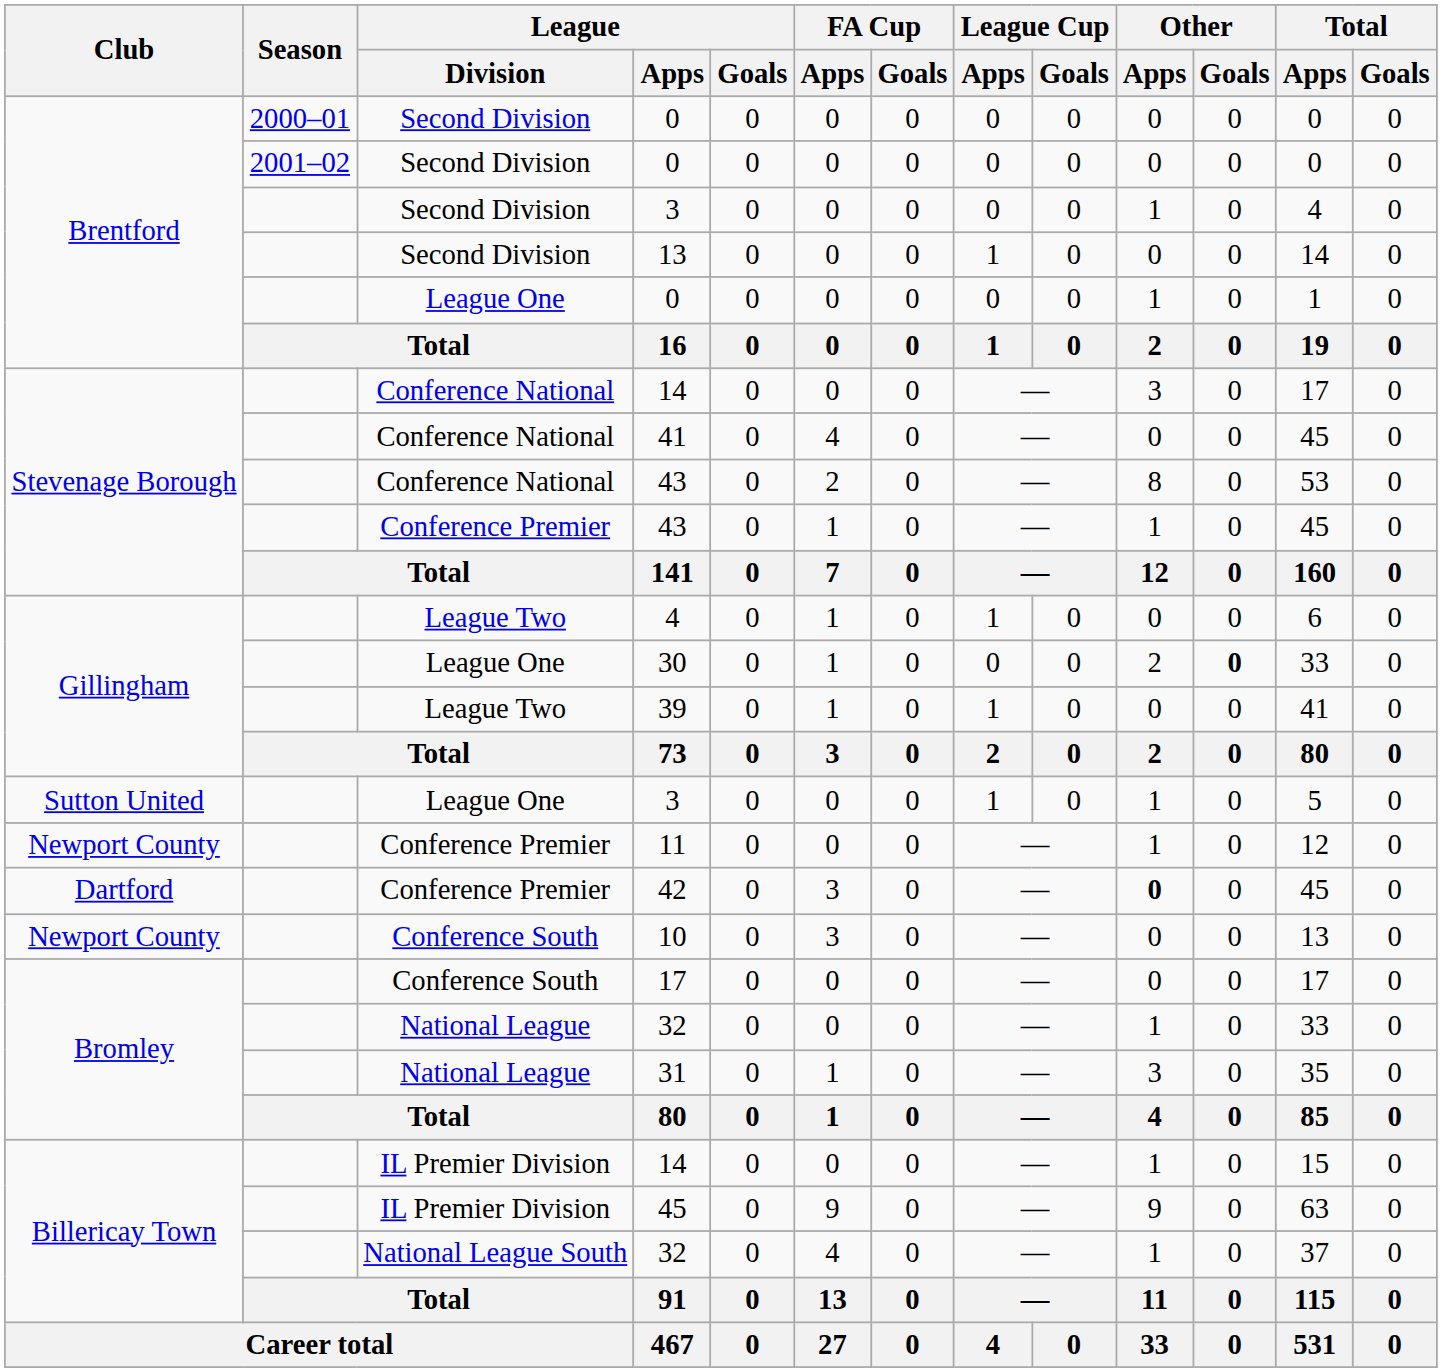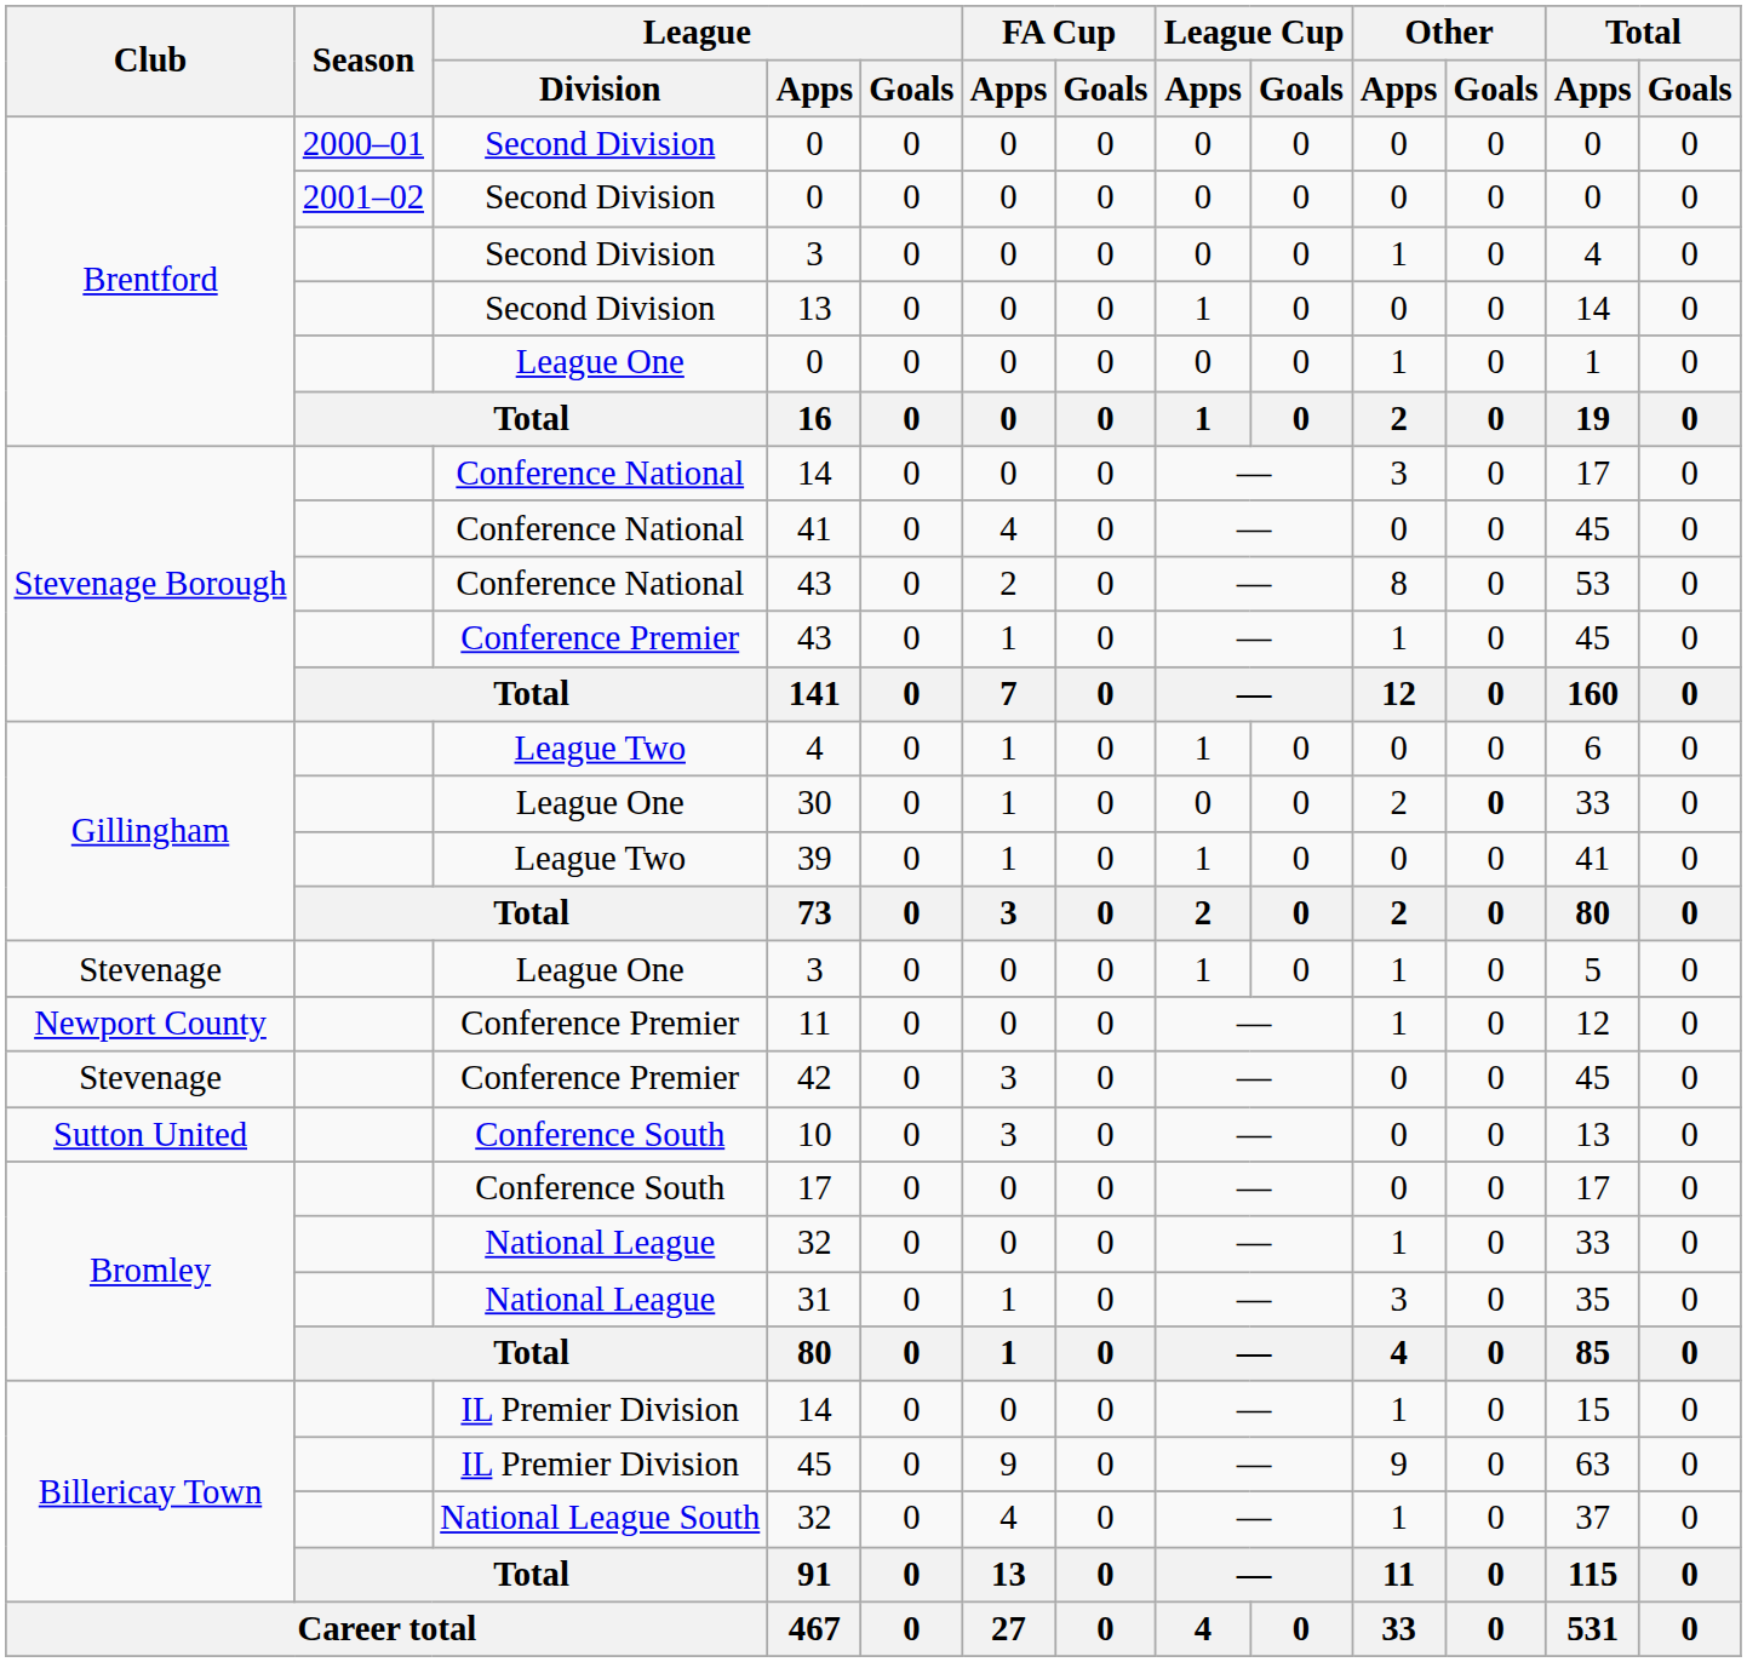League One / 3 | Club: Sutton United -> Stevenage
42 | Club: Dartford -> Stevenage
42 | Other / Apps: bold -> normal
10 | Club: Newport County -> Sutton United
